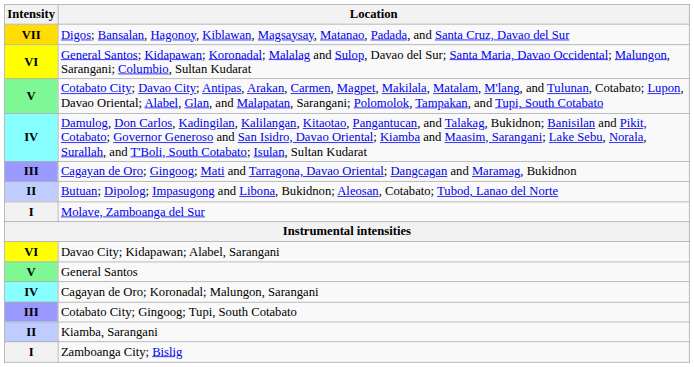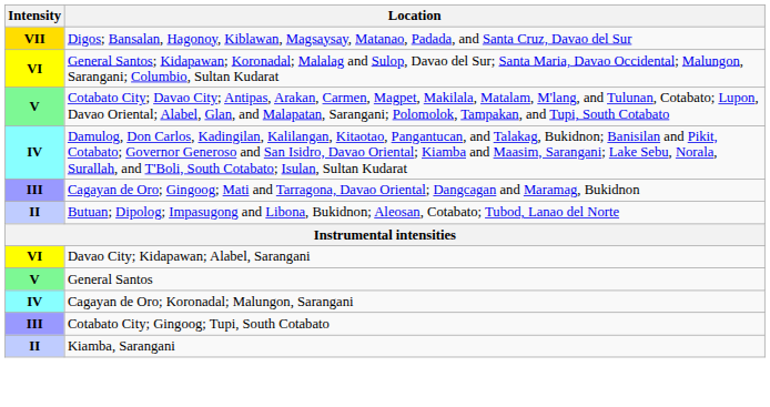- row: I | Molave, Zamboanga del Sur
- row: I | Zamboanga City; Bislig
